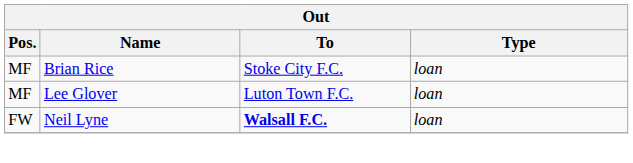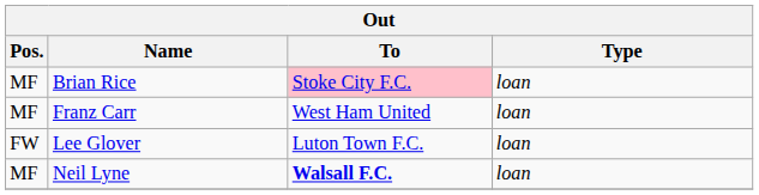Brian Rice | To: no background -> pink background
+ row: MF | Franz Carr | West Ham United | loan
Lee Glover | Pos.: MF -> FW
Neil Lyne | Pos.: FW -> MF
